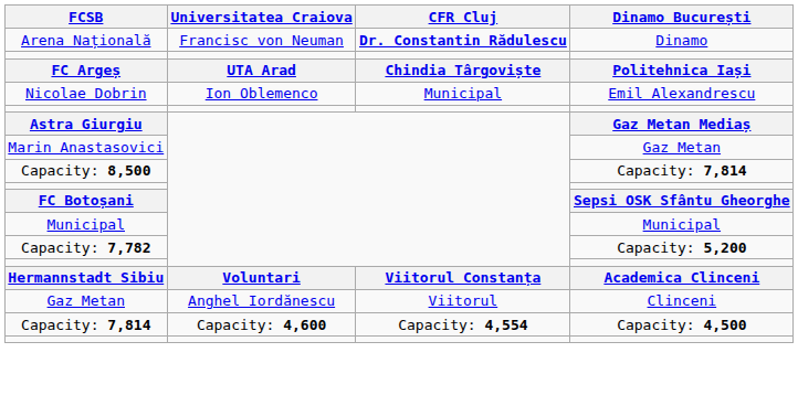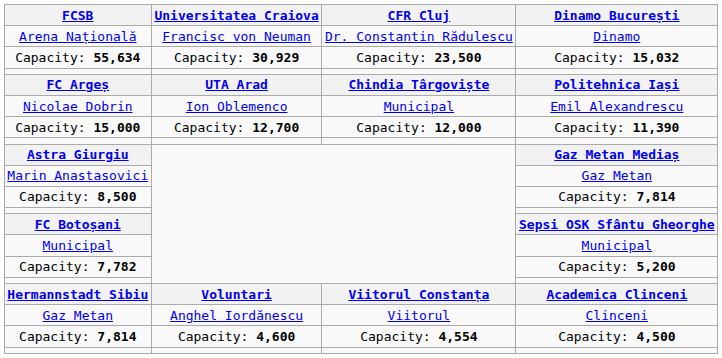Arena Națională | CFR Cluj: bold -> normal
+ row: Capacity: 55,634 | Capacity: 30,929 | Capacity: 23,500 | Capacity: 15,032
+ row: Capacity: 15,000 | Capacity: 12,700 | Capacity: 12,000 | Capacity: 11,390
